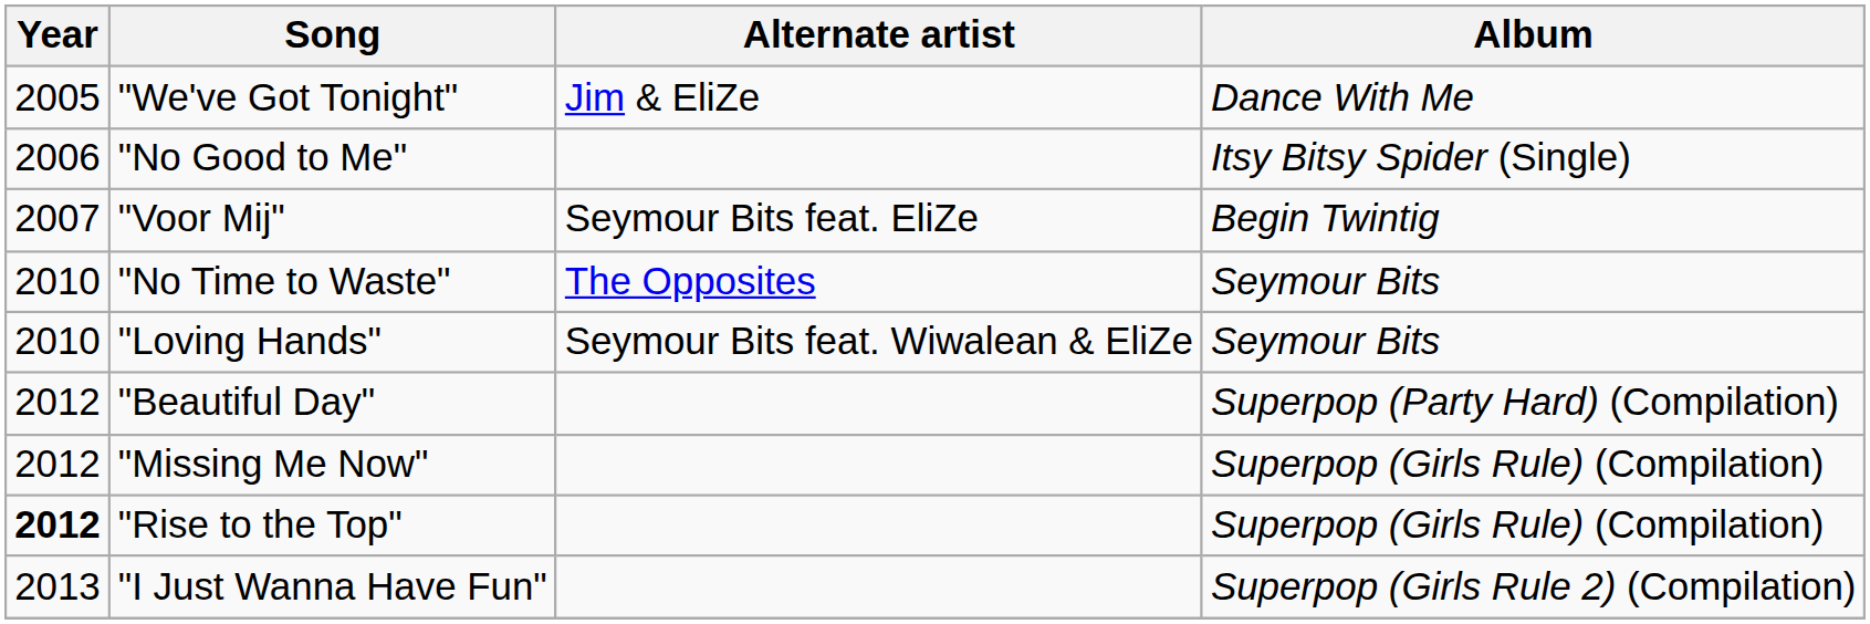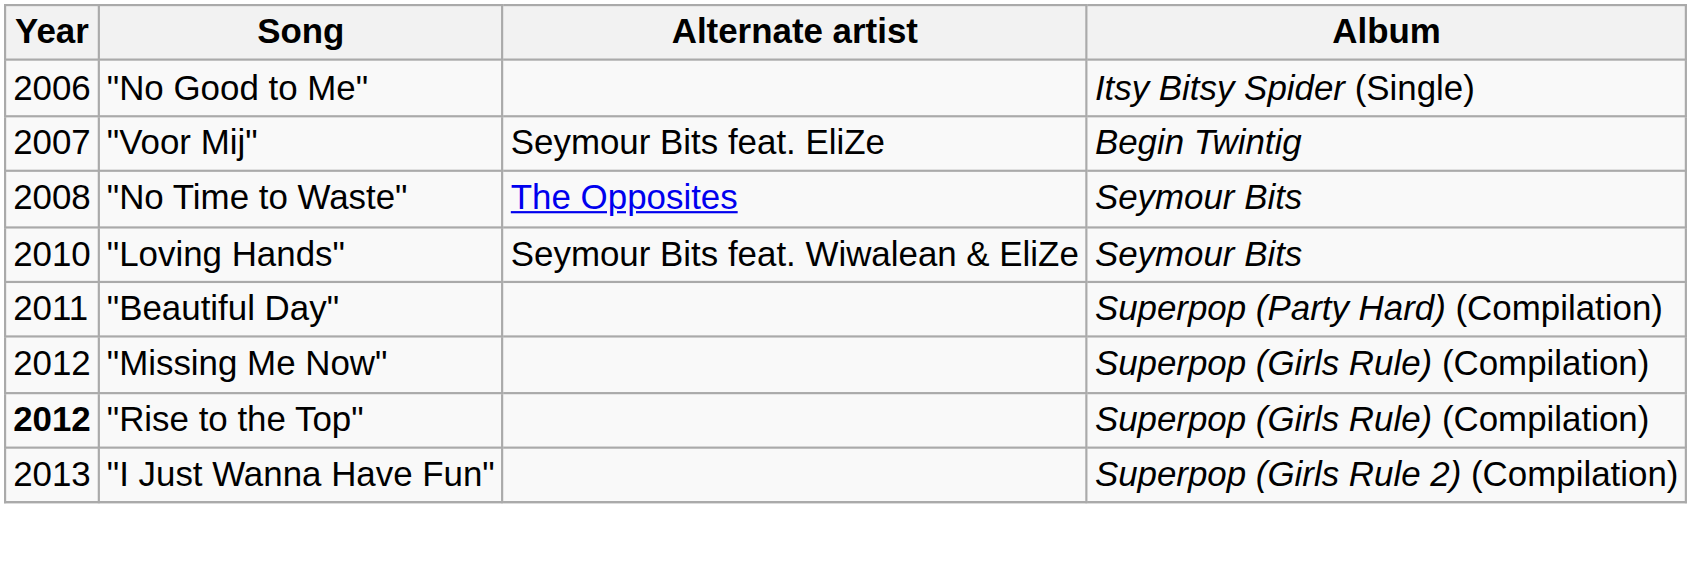- row: 2005 | "We've Got Tonight" | Jim & EliZe | Dance With Me
"No Time to Waste" | Year: 2010 -> 2008
"Beautiful Day" | Year: 2012 -> 2011
